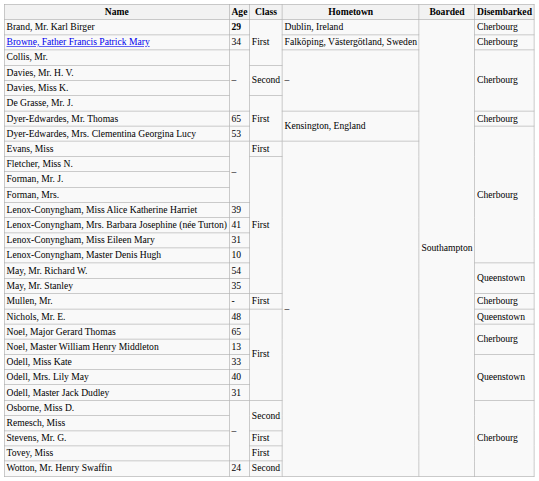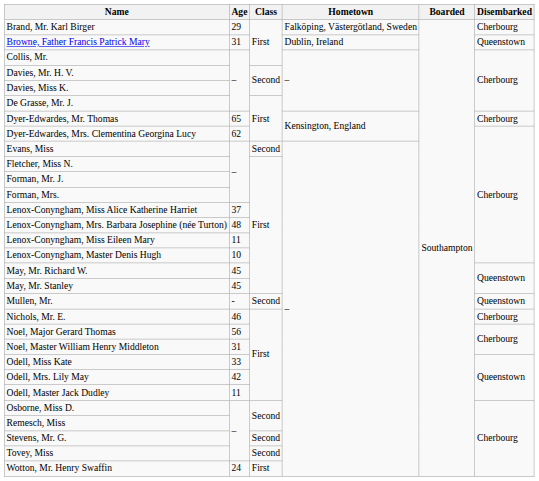Brand, Mr. Karl Birger | Age: bold -> normal
Brand, Mr. Karl Birger | Hometown: Dublin, Ireland -> Falköping, Västergötland, Sweden
Browne, Father Francis Patrick Mary | Age: 34 -> 31
Browne, Father Francis Patrick Mary | Hometown: Falköping, Västergötland, Sweden -> Dublin, Ireland
Browne, Father Francis Patrick Mary | Disembarked: Cherbourg -> Queenstown
Dyer-Edwardes, Mrs. Clementina Georgina Lucy | Age: 53 -> 62
Evans, Miss | Class: First -> Second
Lenox-Conyngham, Miss Alice Katherine Harriet | Age: 39 -> 37
Lenox-Conyngham, Mrs. Barbara Josephine (née Turton) | Age: 41 -> 48
Lenox-Conyngham, Miss Eileen Mary | Age: 31 -> 11
May, Mr. Richard W. | Age: 54 -> 45
May, Mr. Stanley | Age: 35 -> 45
Mullen, Mr. | Class: First -> Second
Mullen, Mr. | Disembarked: Cherbourg -> Queenstown
Nichols, Mr. E. | Age: 48 -> 46
Nichols, Mr. E. | Disembarked: Queenstown -> Cherbourg
Noel, Major Gerard Thomas | Age: 65 -> 56
Noel, Master William Henry Middleton | Age: 13 -> 31
Odell, Mrs. Lily May | Age: 40 -> 42
Odell, Master Jack Dudley | Age: 31 -> 11
Stevens, Mr. G. | Class: First -> Second
Tovey, Miss | Class: First -> Second
Wotton, Mr. Henry Swaffin | Class: Second -> First
